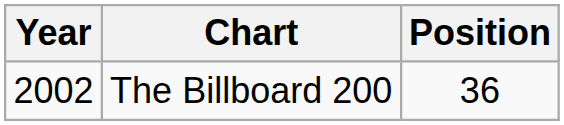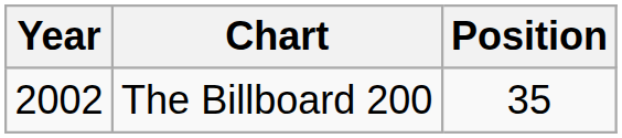The Billboard 200 | Position: 36 -> 35
